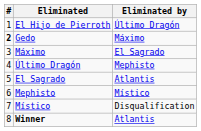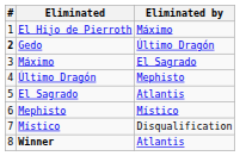El Hijo de Pierroth | Eliminated by: Último Dragón -> Máximo
Gedo | Eliminated by: Máximo -> Último Dragón
